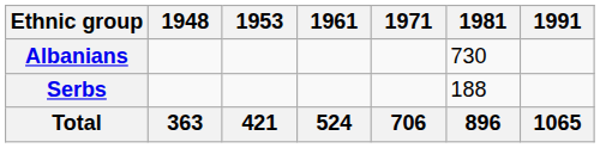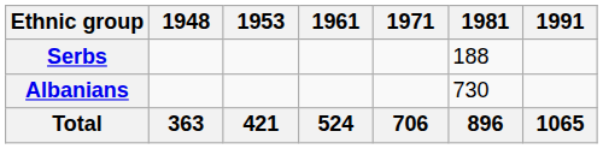rows swapped: Albanians <-> Serbs
